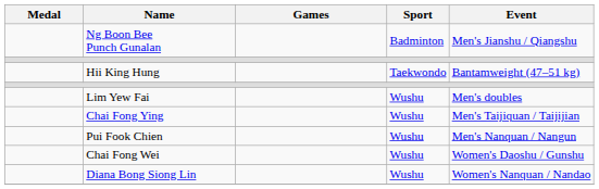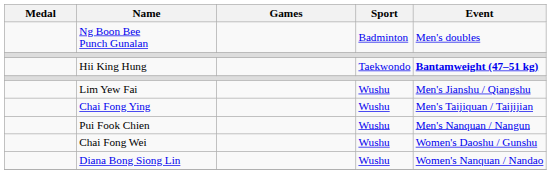Ng Boon Bee Punch Gunalan | Event: Men's Jianshu / Qiangshu -> Men's doubles
Hii King Hung | Event: normal -> bold
Lim Yew Fai | Event: Men's doubles -> Men's Jianshu / Qiangshu
